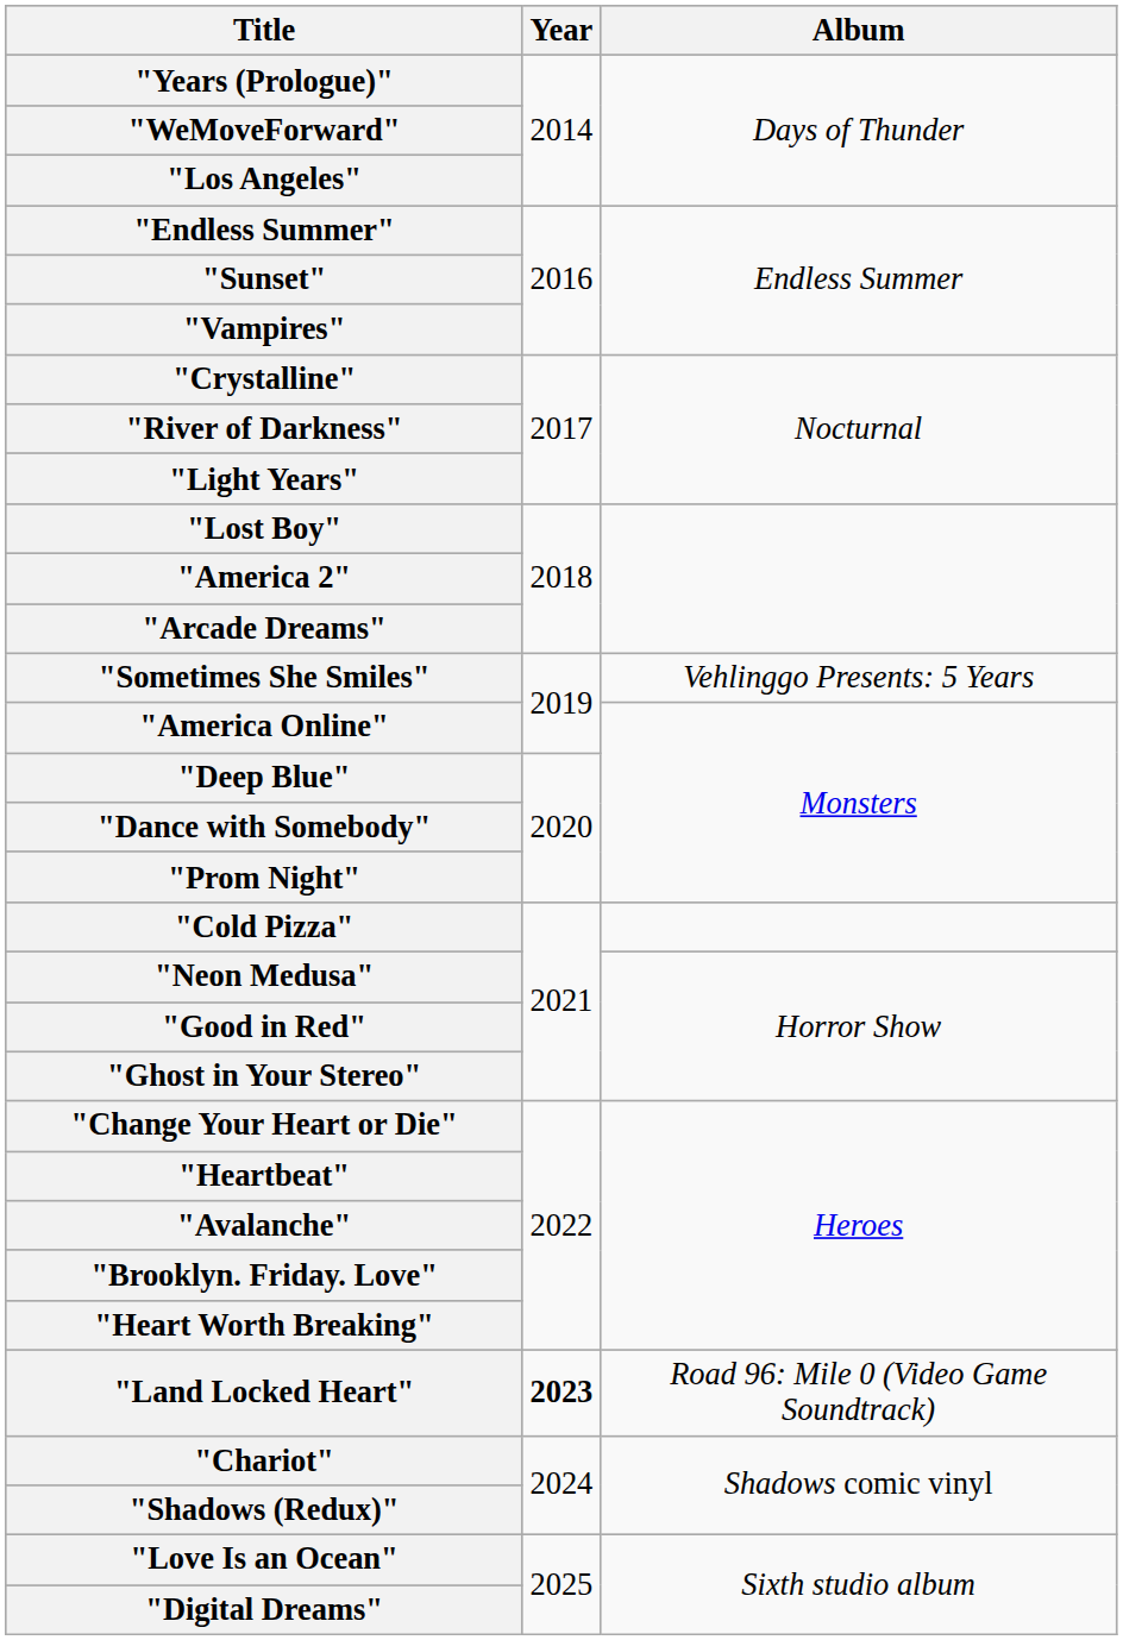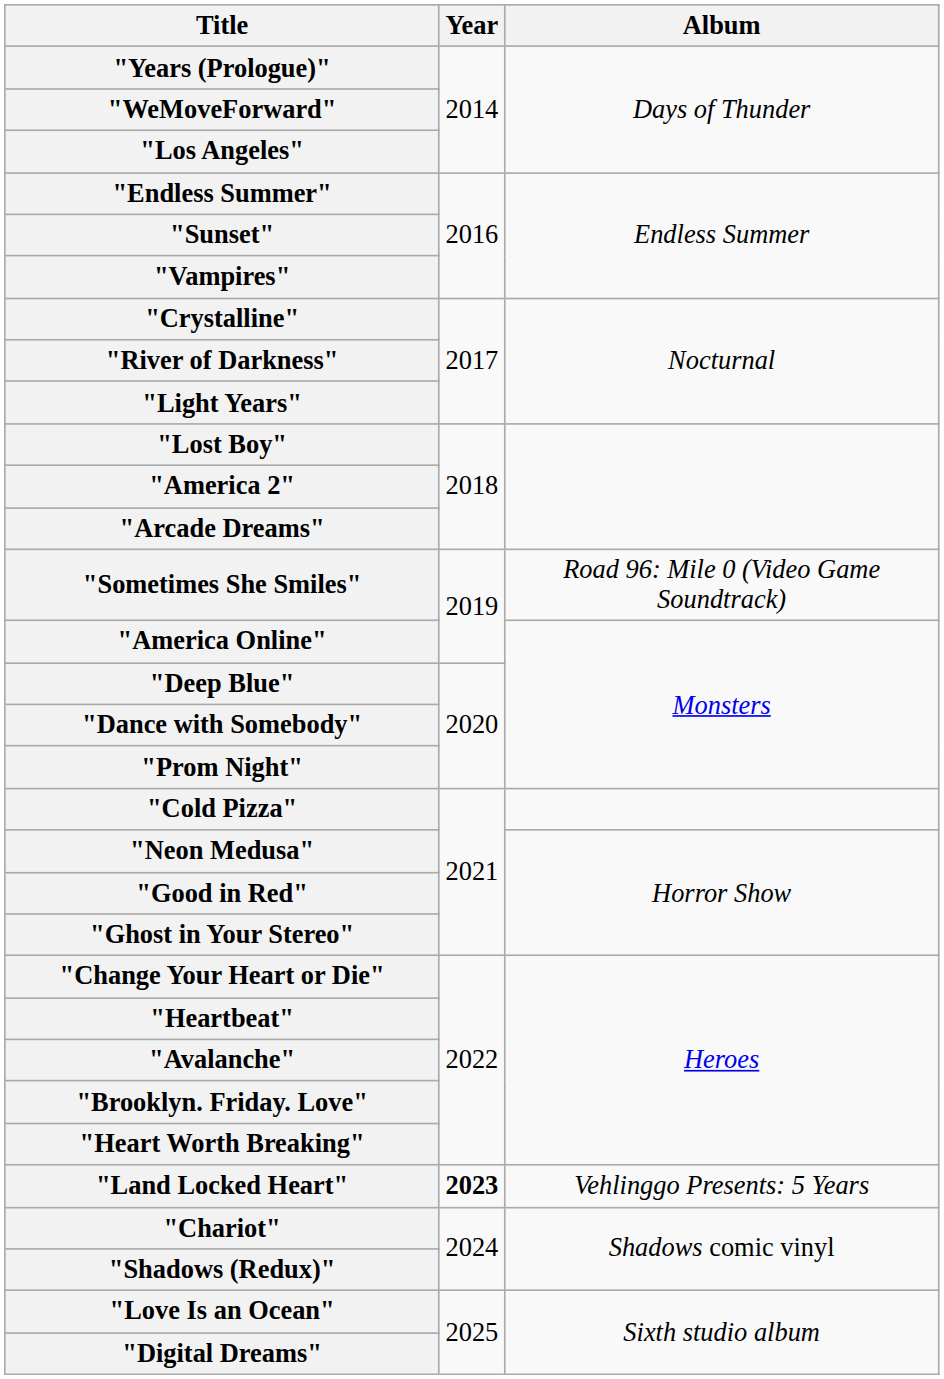"Sometimes She Smiles" | Album: Vehlinggo Presents: 5 Years -> Road 96: Mile 0 (Video Game Soundtrack)
"Land Locked Heart" | Album: Road 96: Mile 0 (Video Game Soundtrack) -> Vehlinggo Presents: 5 Years
